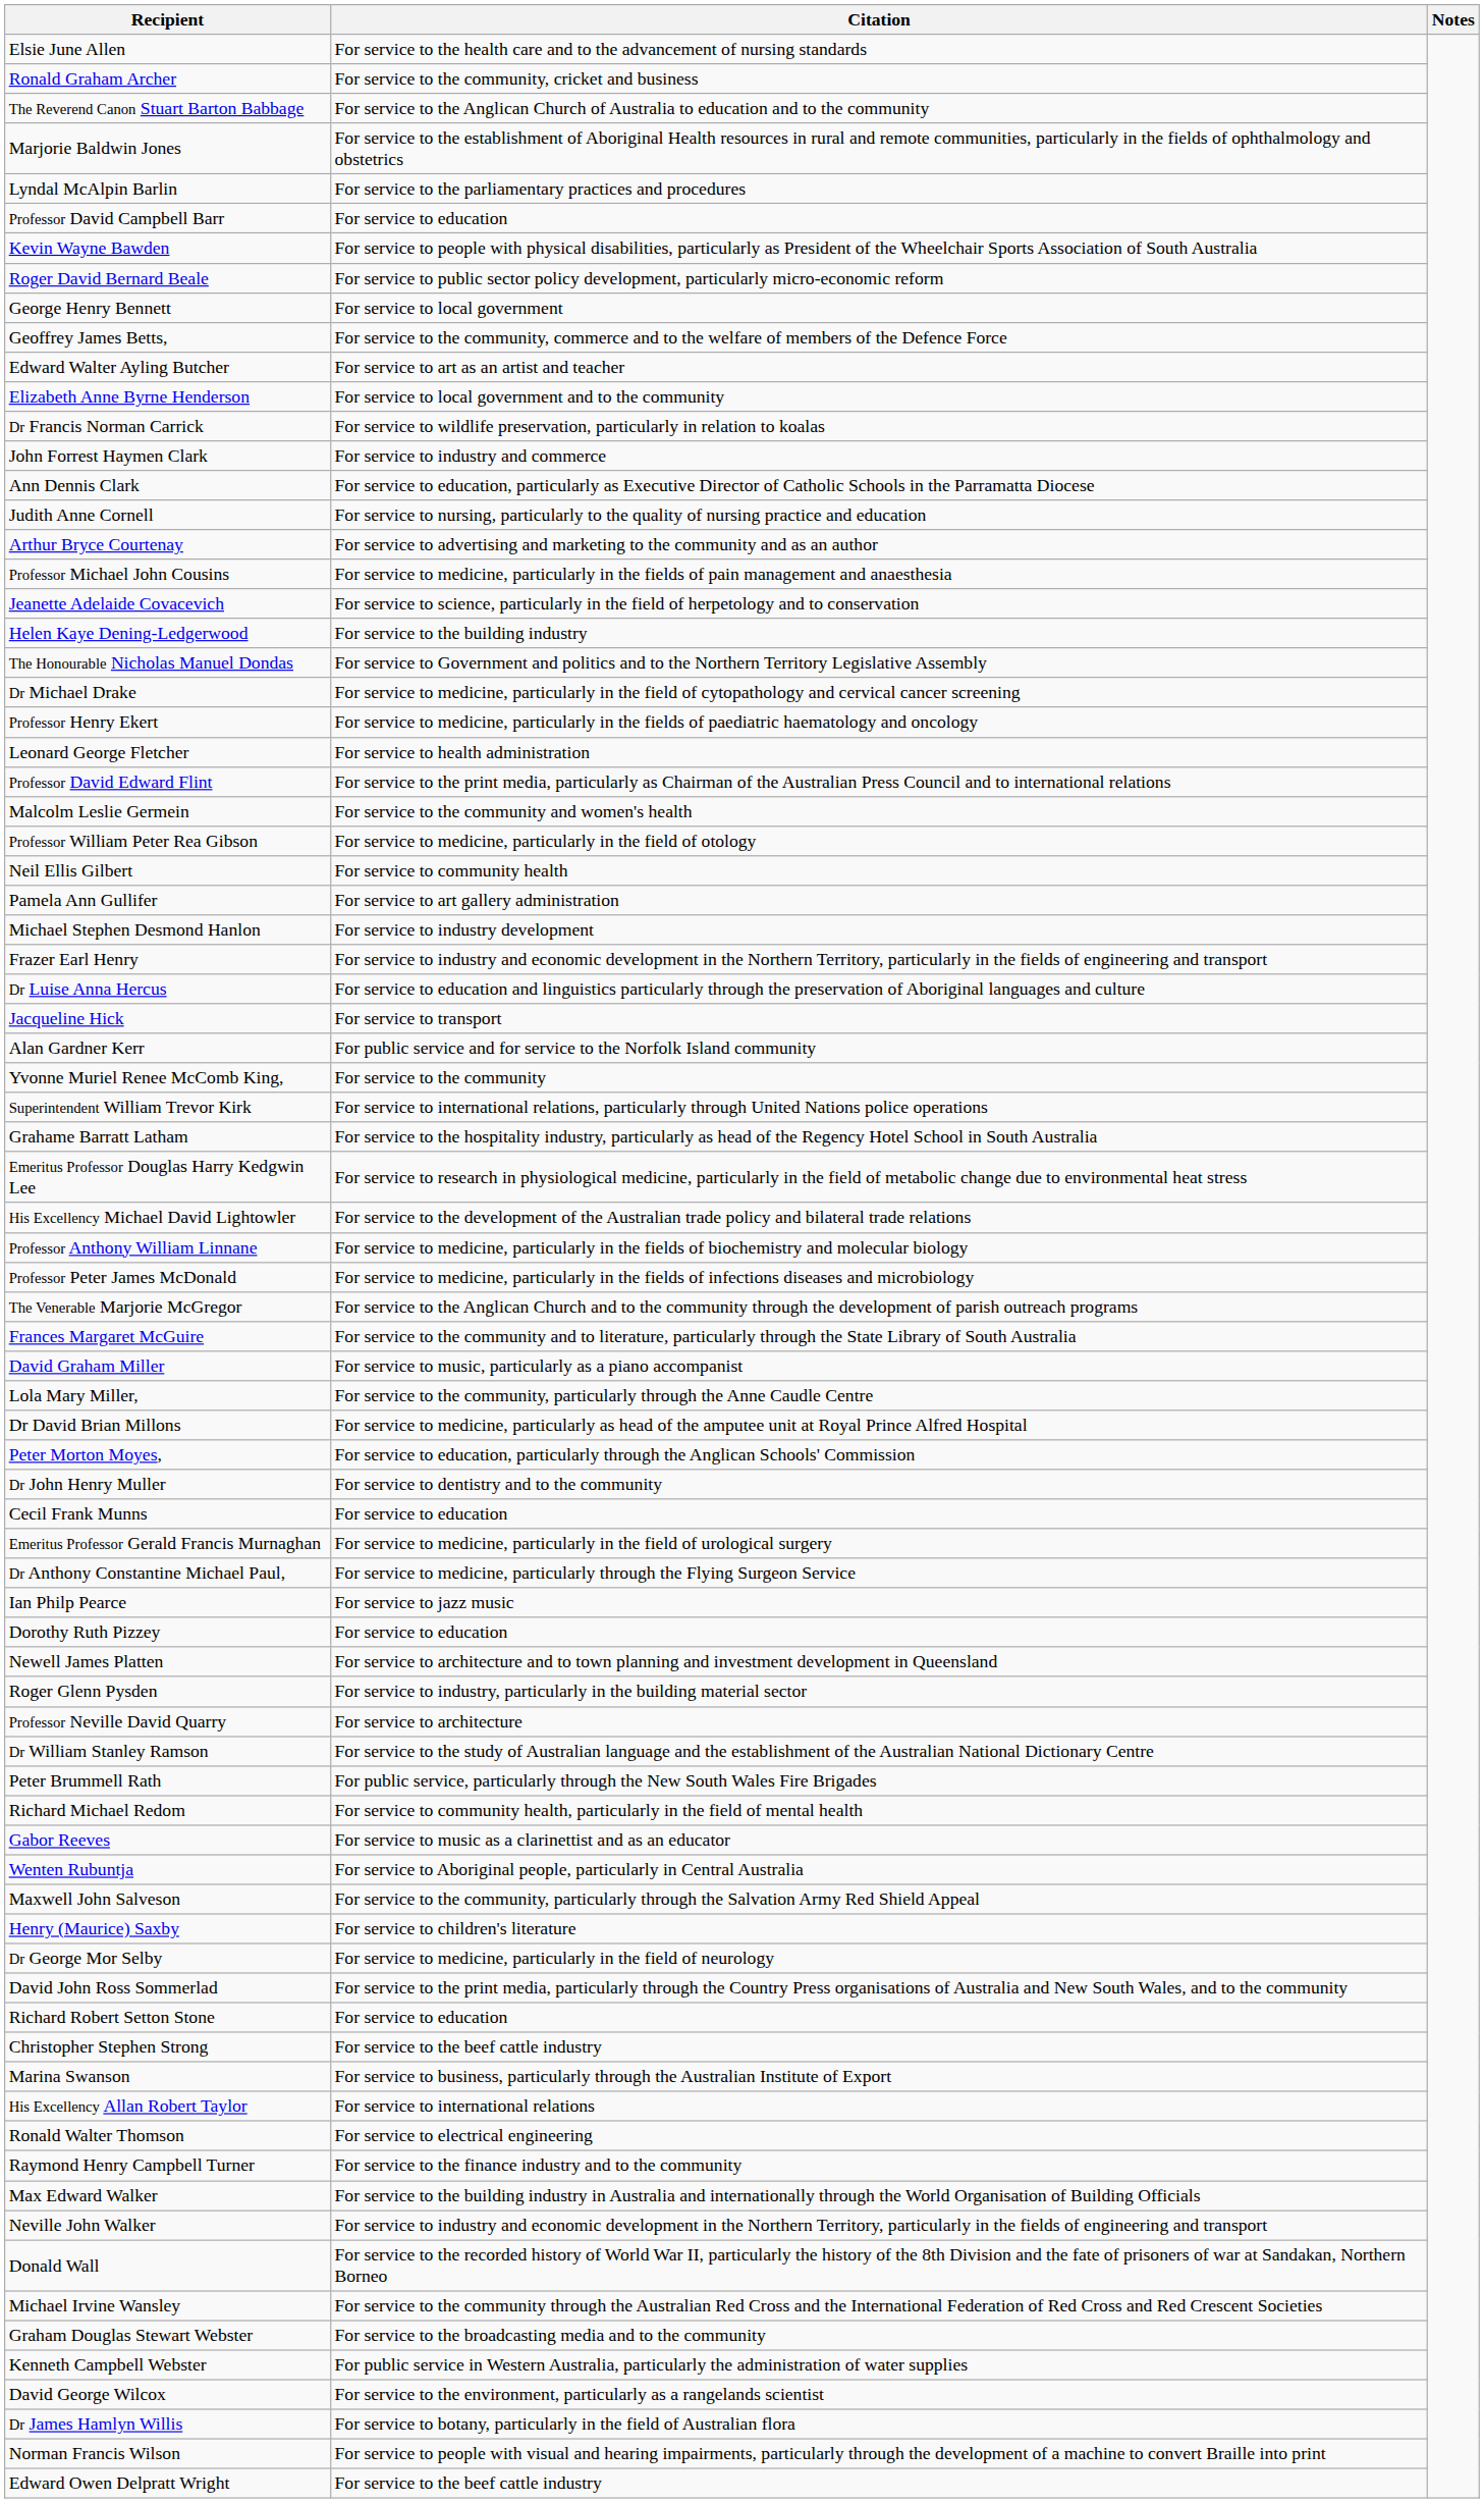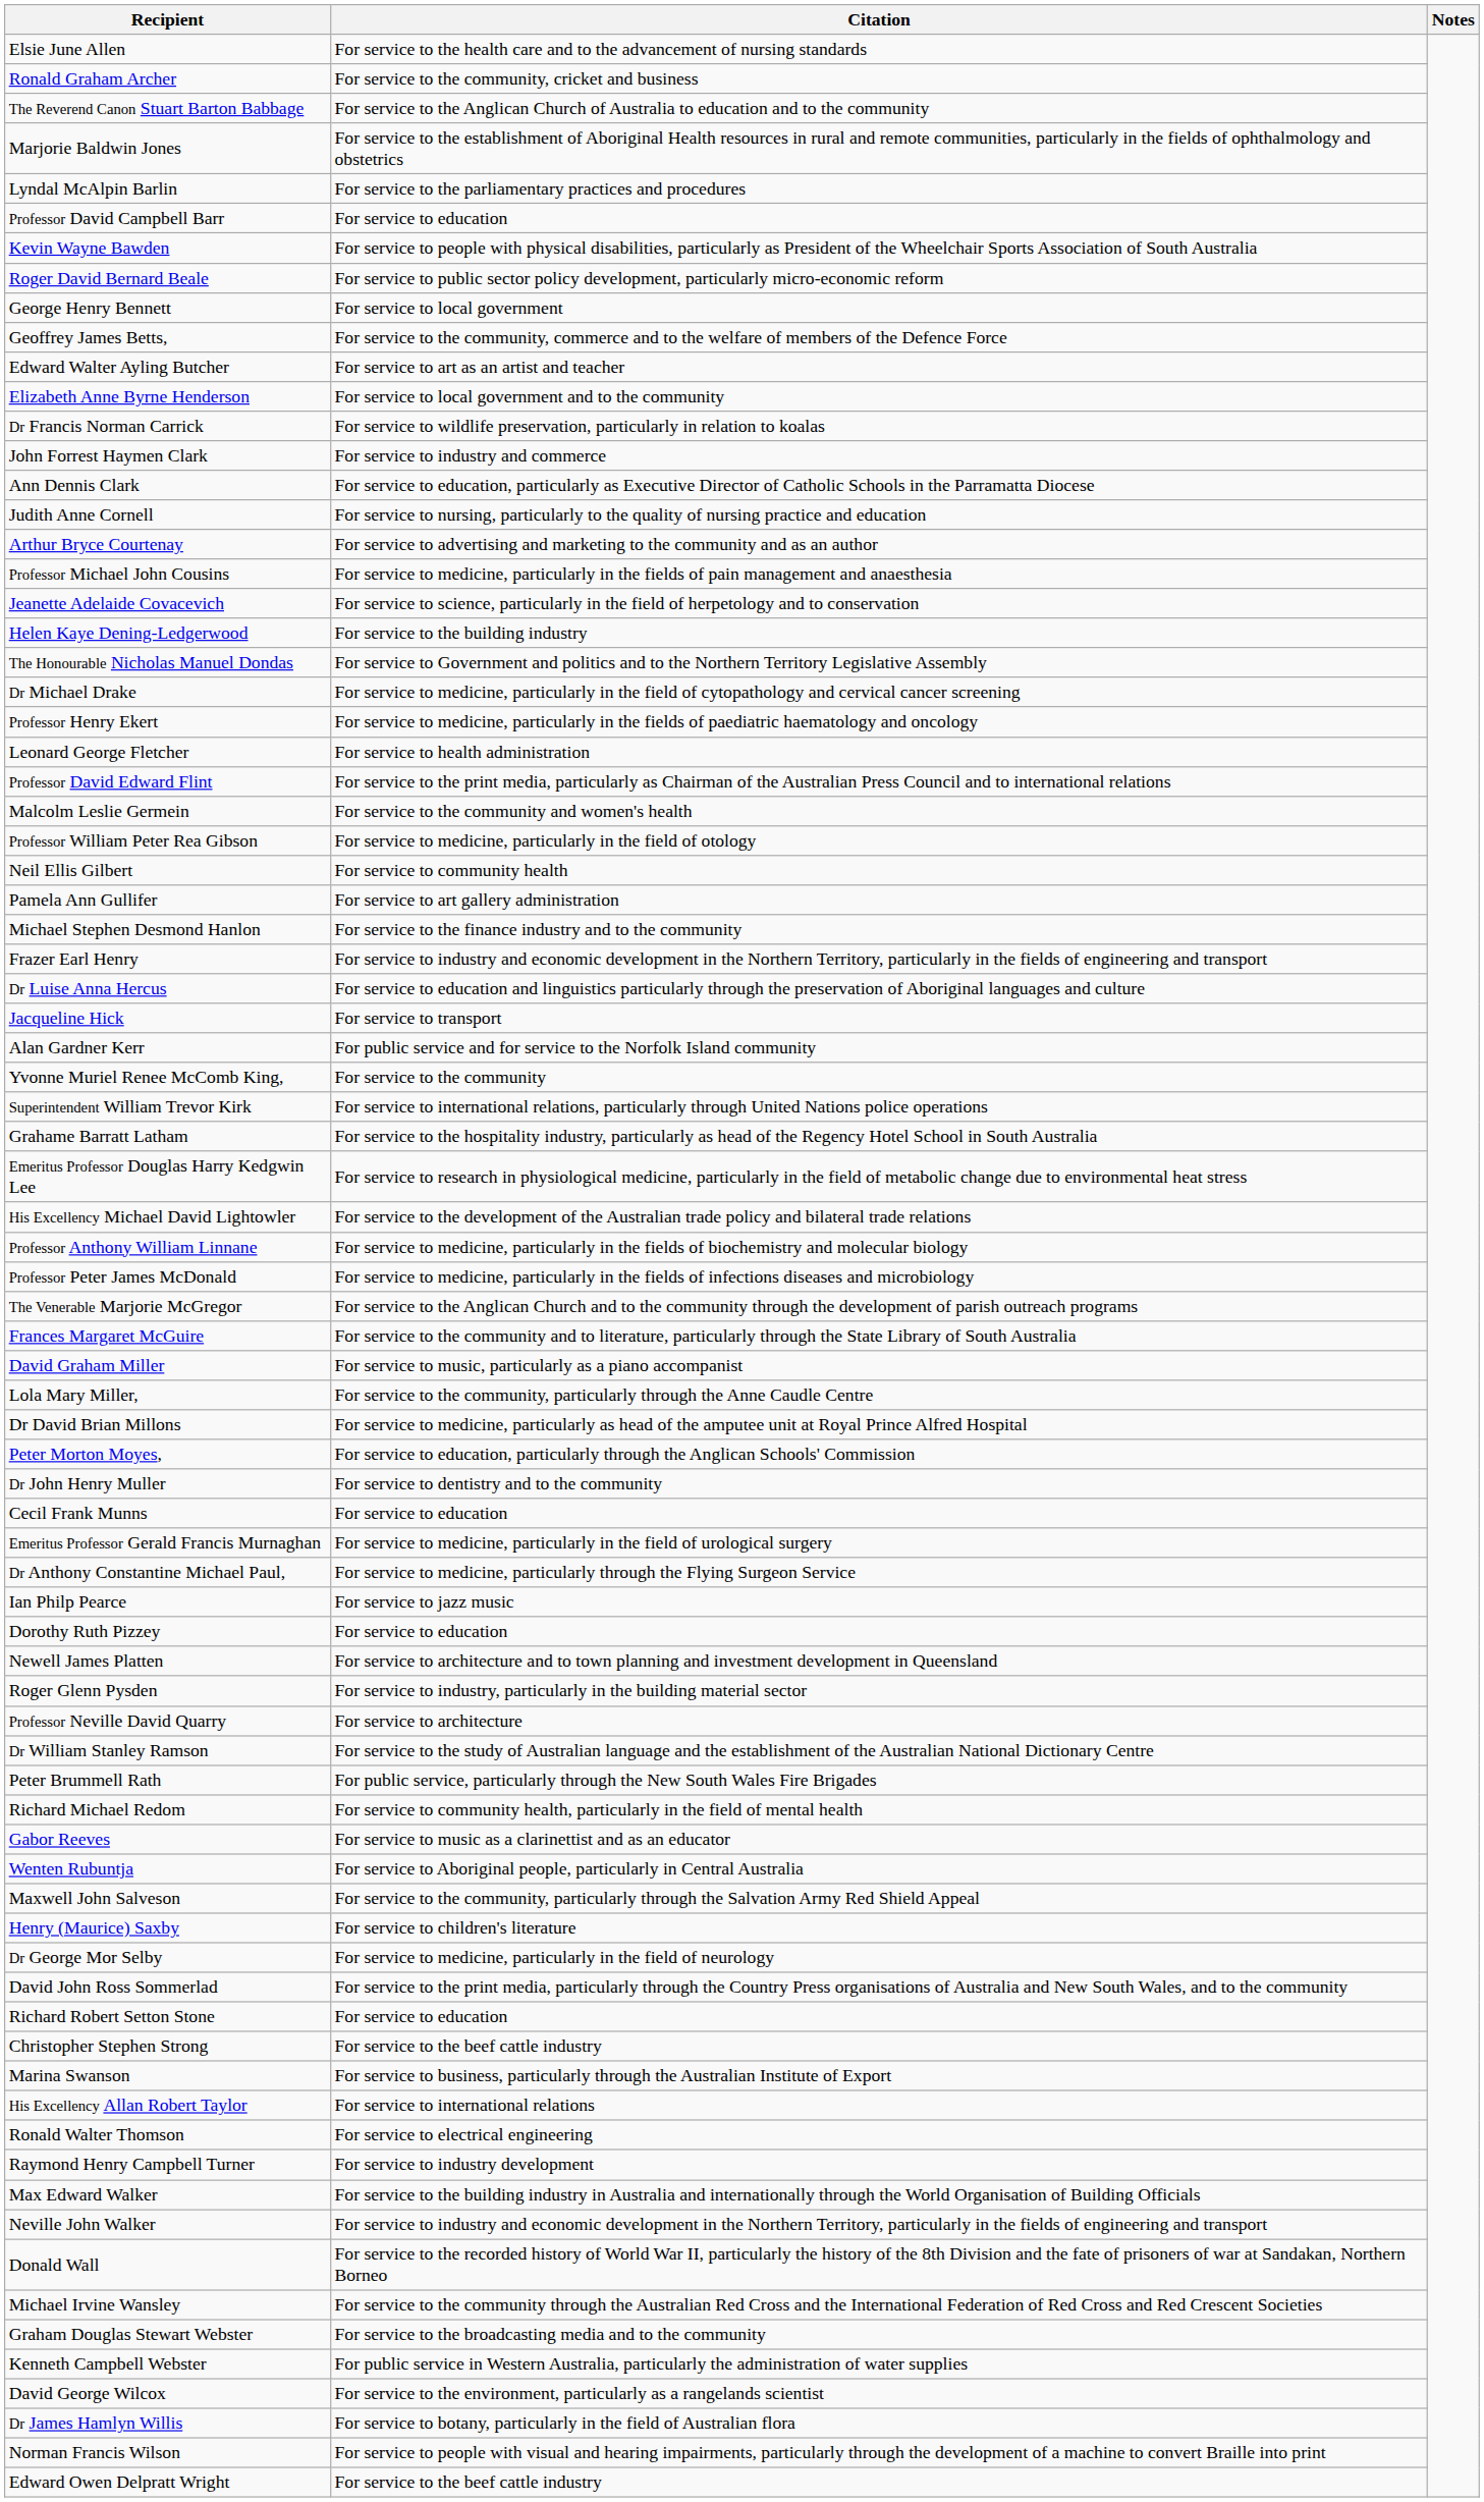Michael Stephen Desmond Hanlon | Citation: For service to industry development -> For service to the finance industry and to the community
Raymond Henry Campbell Turner | Citation: For service to the finance industry and to the community -> For service to industry development
